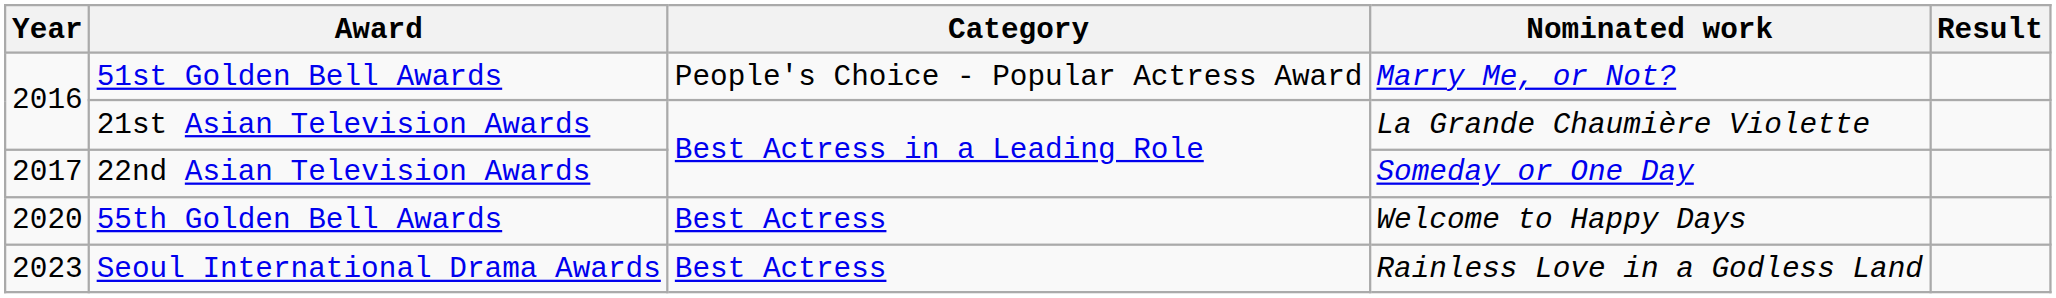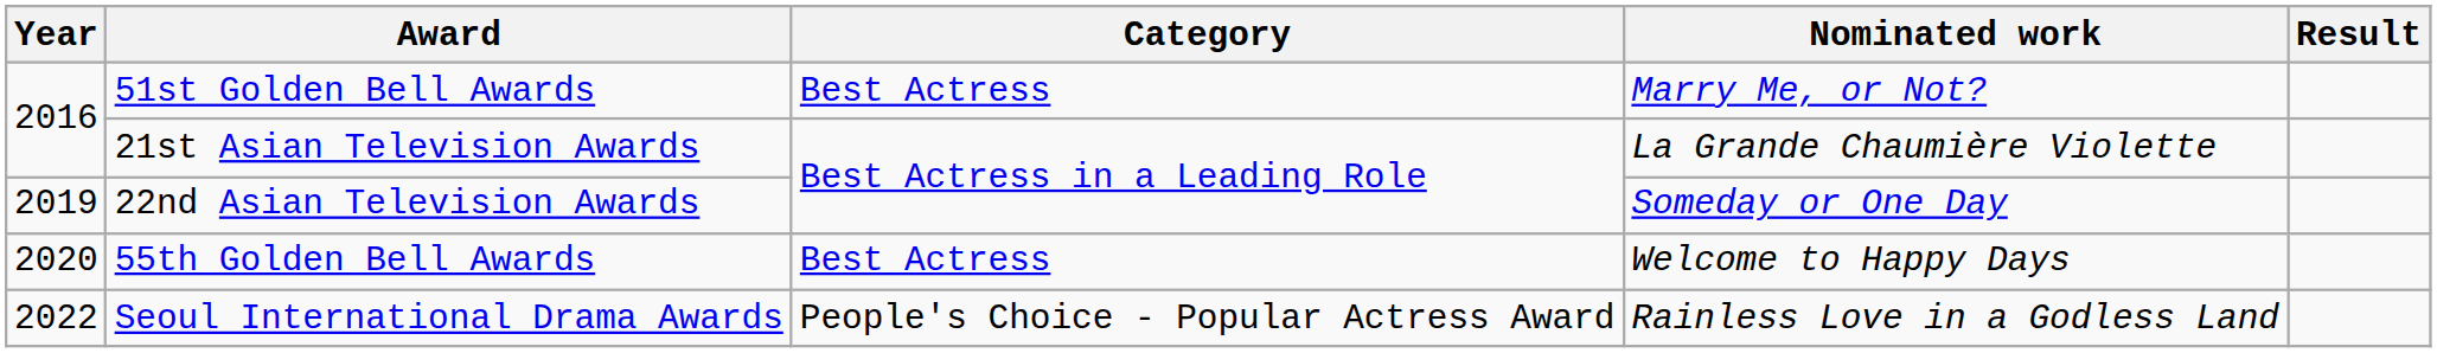51st Golden Bell Awards | Category: People's Choice - Popular Actress Award -> Best Actress
22nd Asian Television Awards | Year: 2017 -> 2019
Seoul International Drama Awards | Year: 2023 -> 2022
Seoul International Drama Awards | Category: Best Actress -> People's Choice - Popular Actress Award
